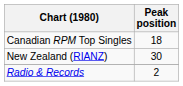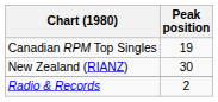Canadian RPM Top Singles | Peak position: 18 -> 19
